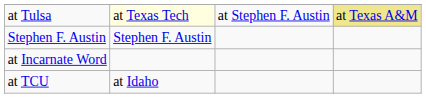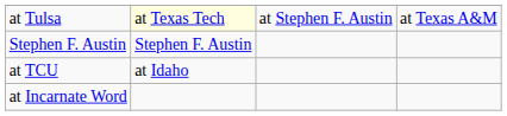at Tulsa | column 4: khaki background -> no background
rows swapped: at TCU <-> at Incarnate Word
